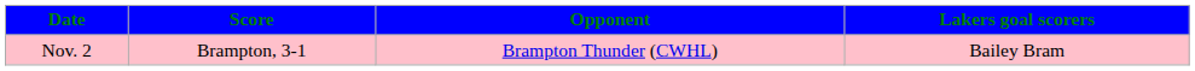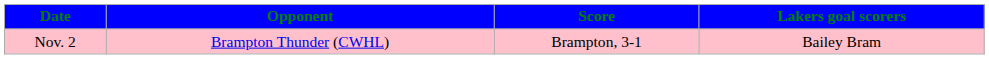columns swapped: Opponent <-> Score
